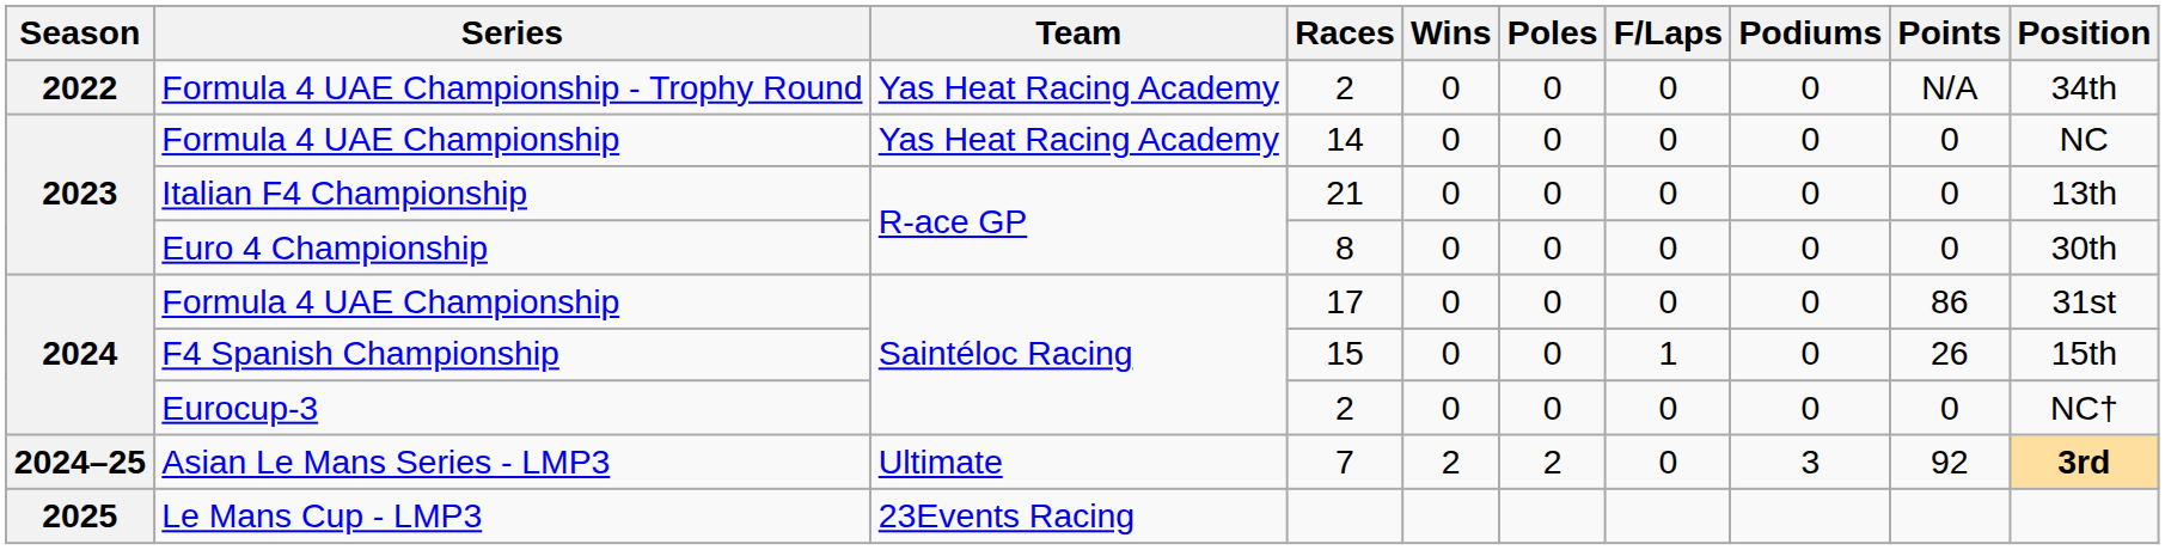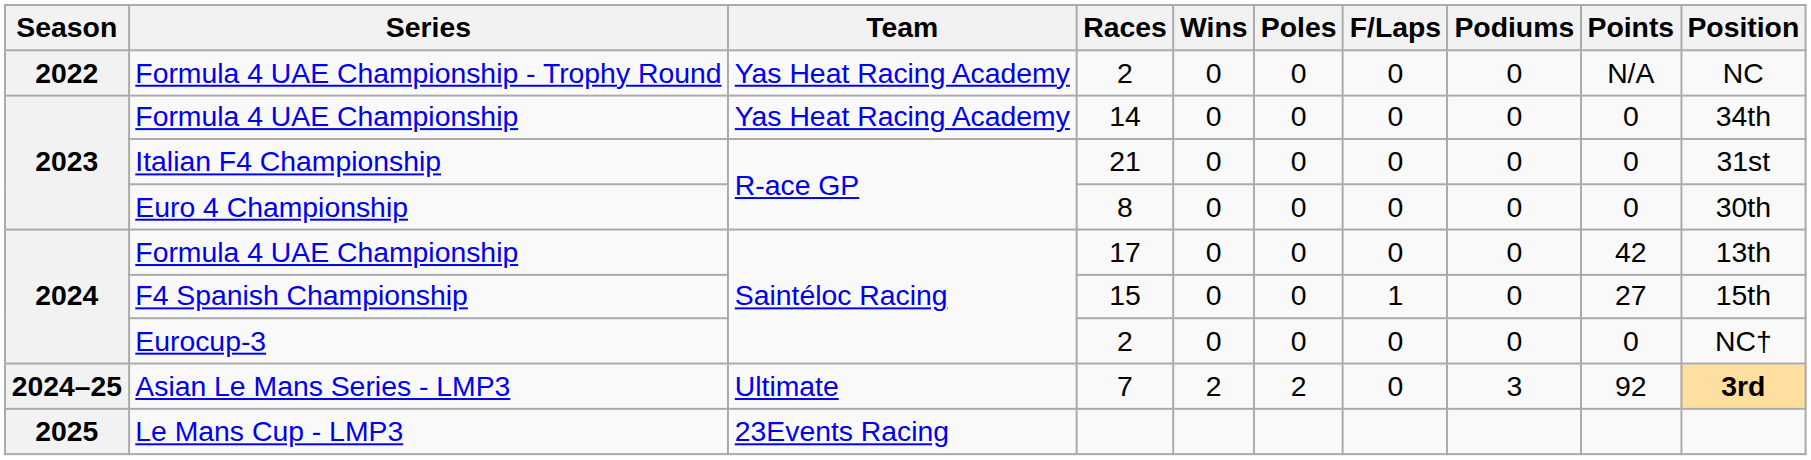Formula 4 UAE Championship - Trophy Round | Position: 34th -> NC
2023 / Formula 4 UAE Championship | Position: NC -> 34th
Italian F4 Championship | Position: 13th -> 31st
2024 / Formula 4 UAE Championship | Points: 86 -> 42
2024 / Formula 4 UAE Championship | Position: 31st -> 13th
F4 Spanish Championship | Points: 26 -> 27
